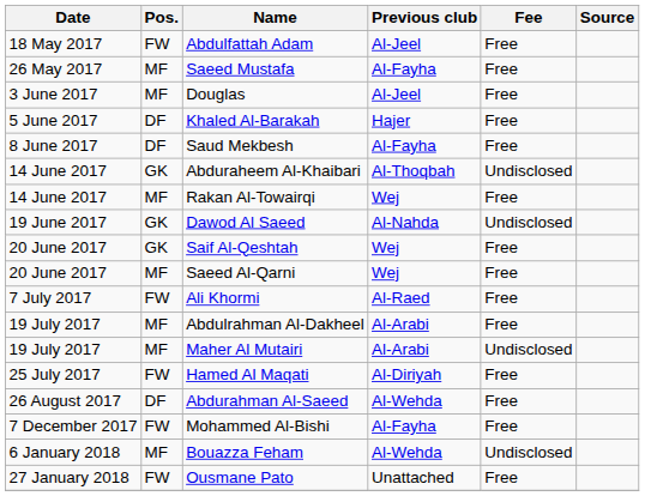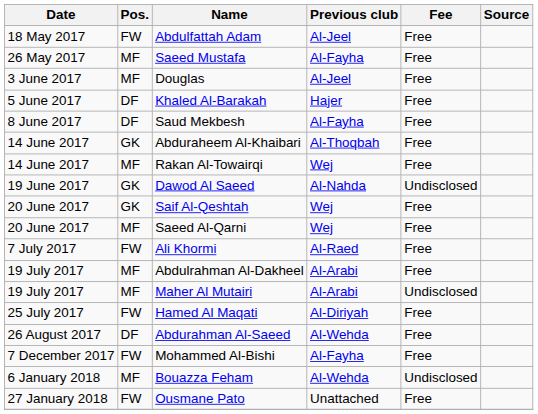Abduraheem Al-Khaibari | Fee: Undisclosed -> Free
